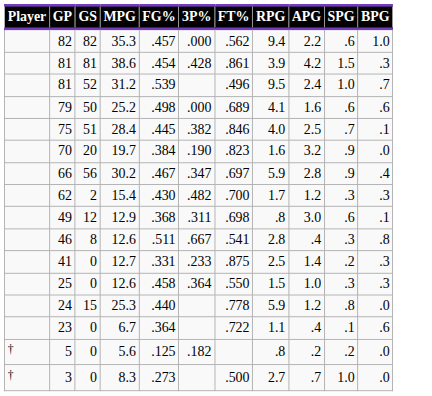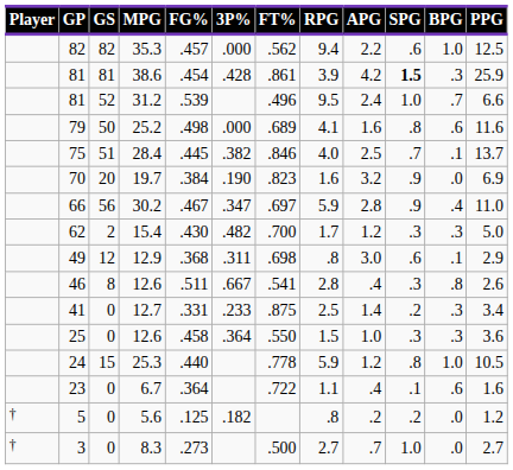+ column: PPG | 12.5 | 25.9 | 6.6 | 11.6 | 13.7 | 6.9 | 11.0 | 5.0 | 2.9 | 2.6 | 3.4 | 3.6 | 10.5 | 1.6 | 1.2 | 2.7
81 / 38.6 | SPG: normal -> bold
79 | SPG: .6 -> .8
24 | BPG: .0 -> 1.0
